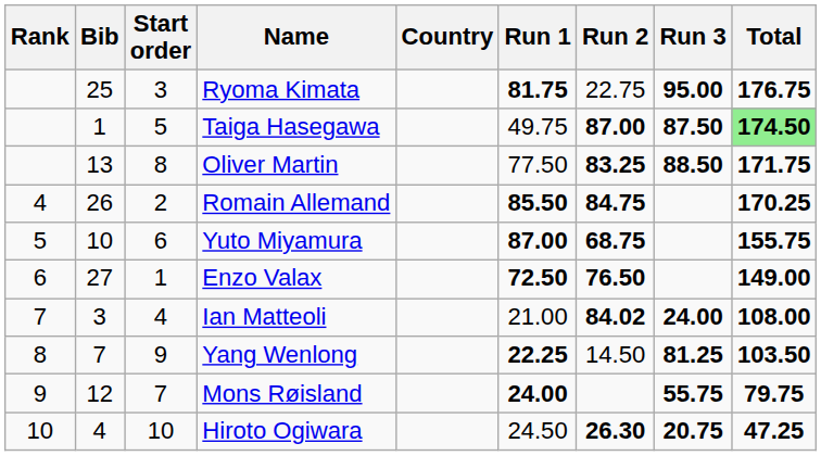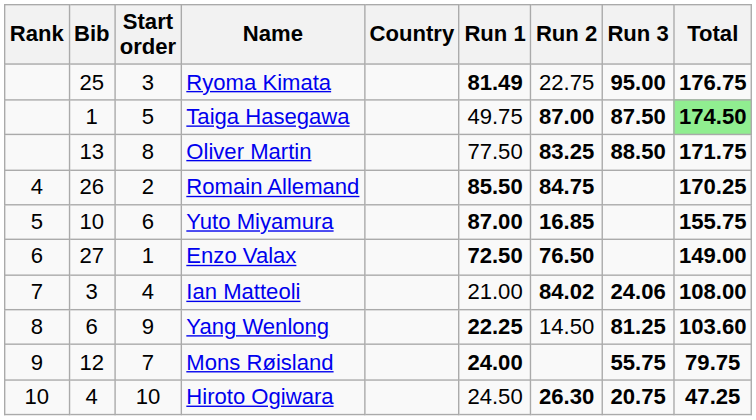Ryoma Kimata | Run 1: 81.75 -> 81.49
Yuto Miyamura | Run 2: 68.75 -> 16.85
Ian Matteoli | Run 3: 24.00 -> 24.06
Yang Wenlong | Bib: 7 -> 6
Yang Wenlong | Total: 103.50 -> 103.60
